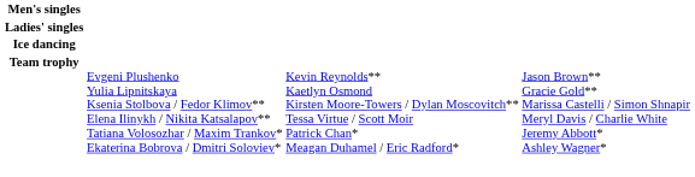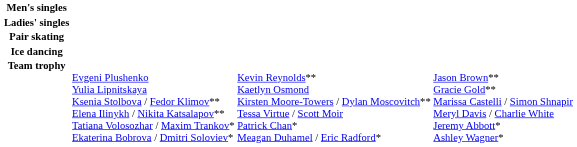+ row: Pair skating
